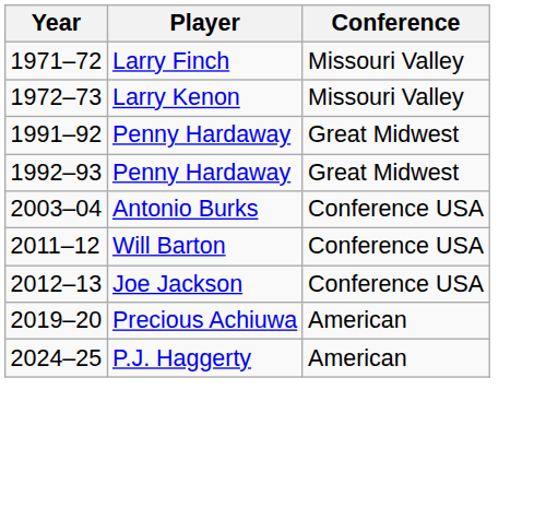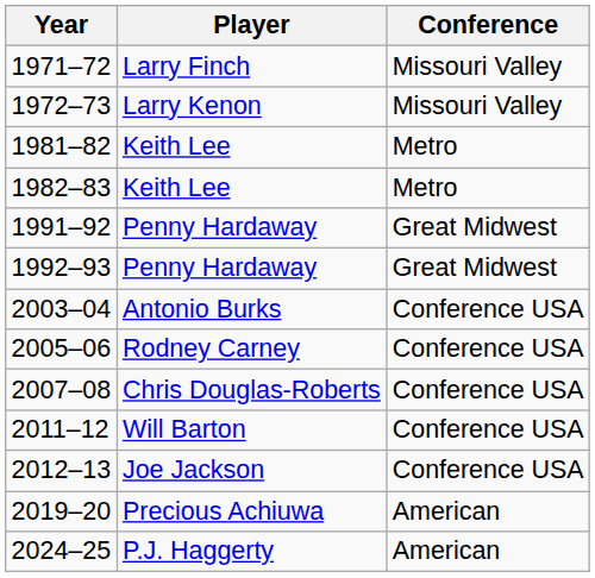+ row: 1981–82 | Keith Lee | Metro
+ row: 1982–83 | Keith Lee | Metro
+ row: 2005–06 | Rodney Carney | Conference USA
+ row: 2007–08 | Chris Douglas-Roberts | Conference USA
